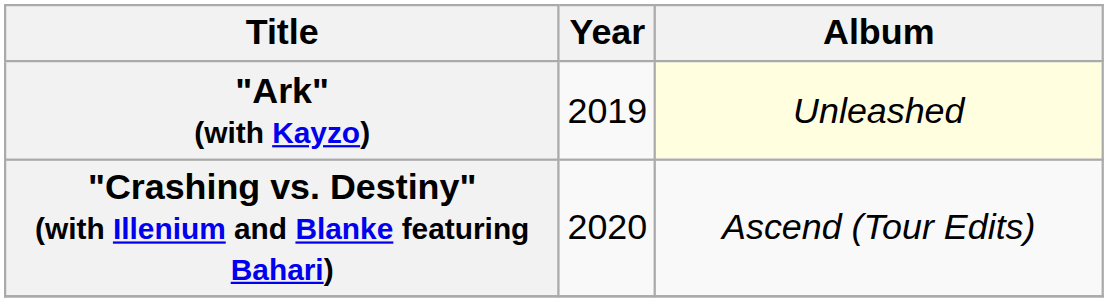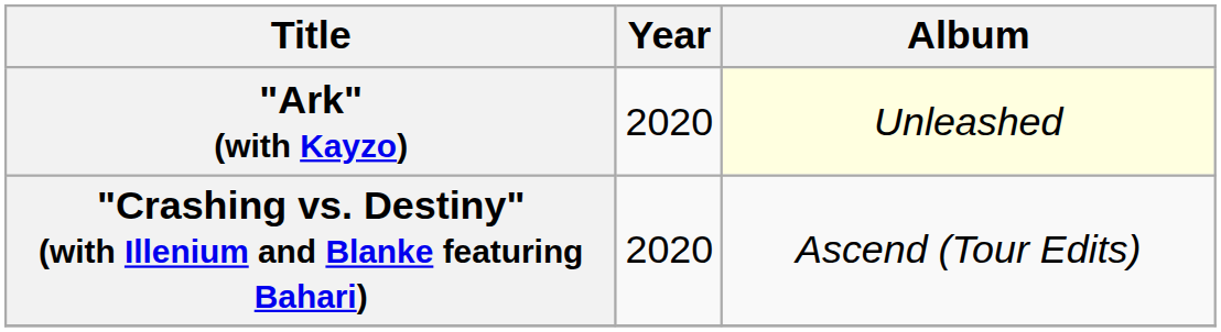"Ark" (with Kayzo) | Year: 2019 -> 2020
